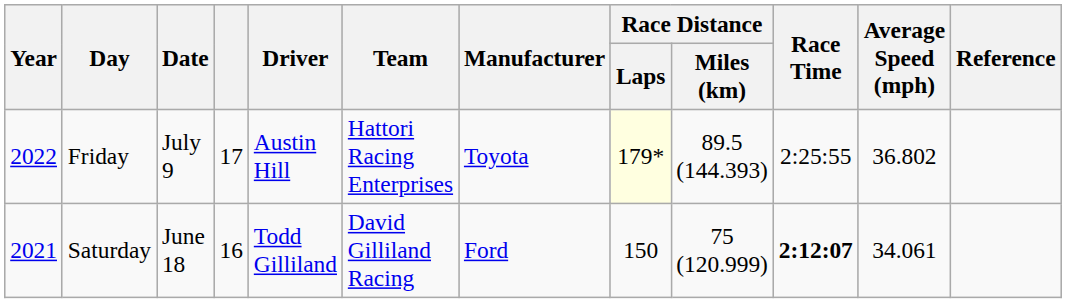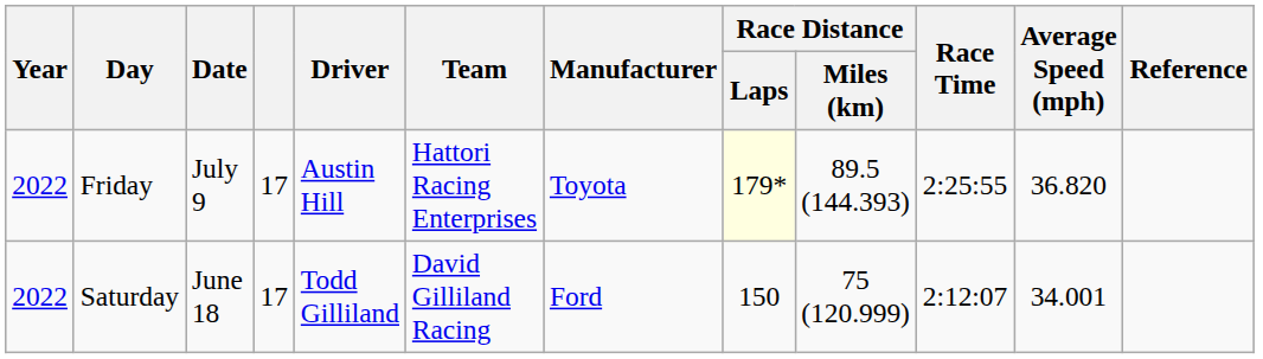Friday | Average Speed (mph): 36.802 -> 36.820
Saturday | Year: 2021 -> 2022
Saturday | column 4: 16 -> 17
Saturday | Race Time: bold -> normal
Saturday | Average Speed (mph): 34.061 -> 34.001
